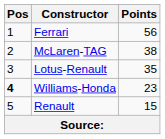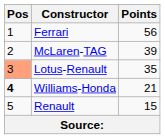McLaren-TAG | Points: 38 -> 39
Lotus-Renault | Pos: no background -> lightsalmon background
Williams-Honda | Points: 23 -> 21
